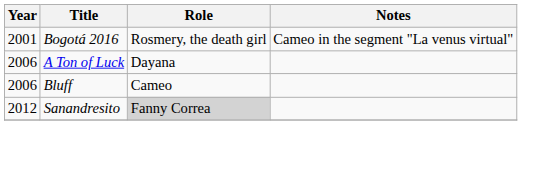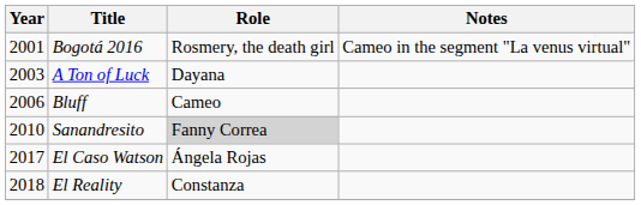A Ton of Luck | Year: 2006 -> 2003
Sanandresito | Year: 2012 -> 2010
+ row: 2017 | El Caso Watson | Ángela Rojas
+ row: 2018 | El Reality | Constanza
